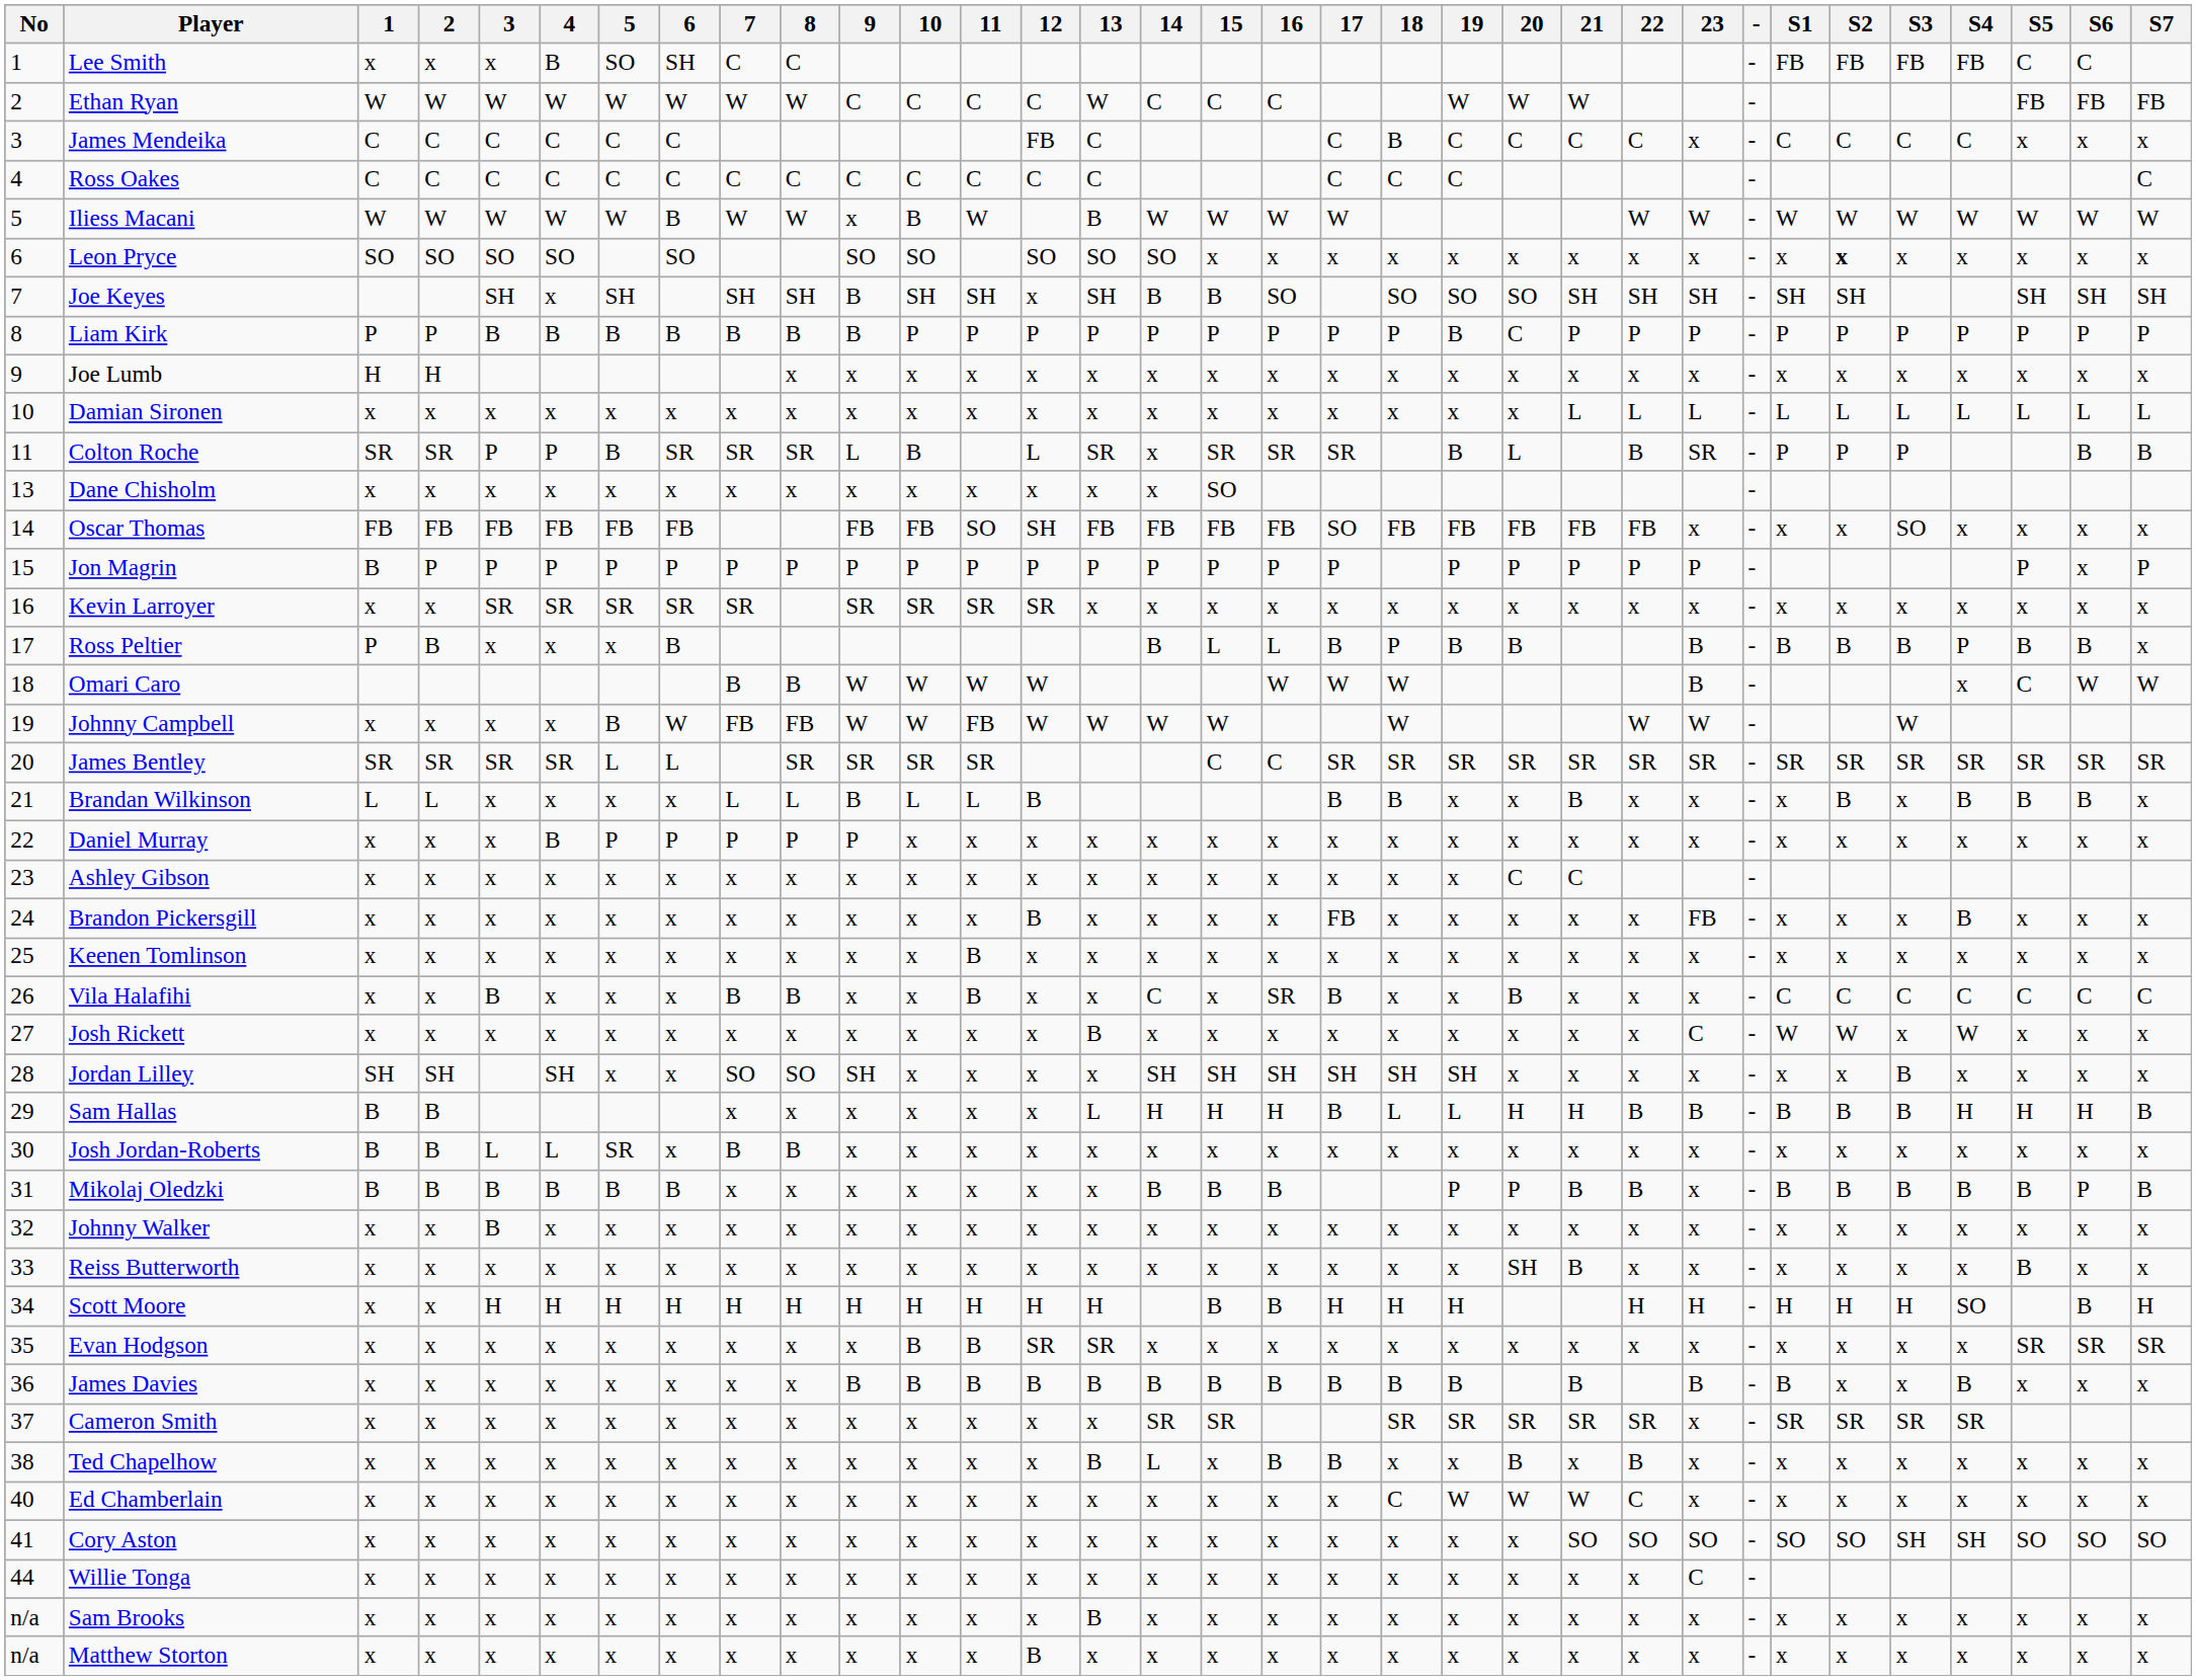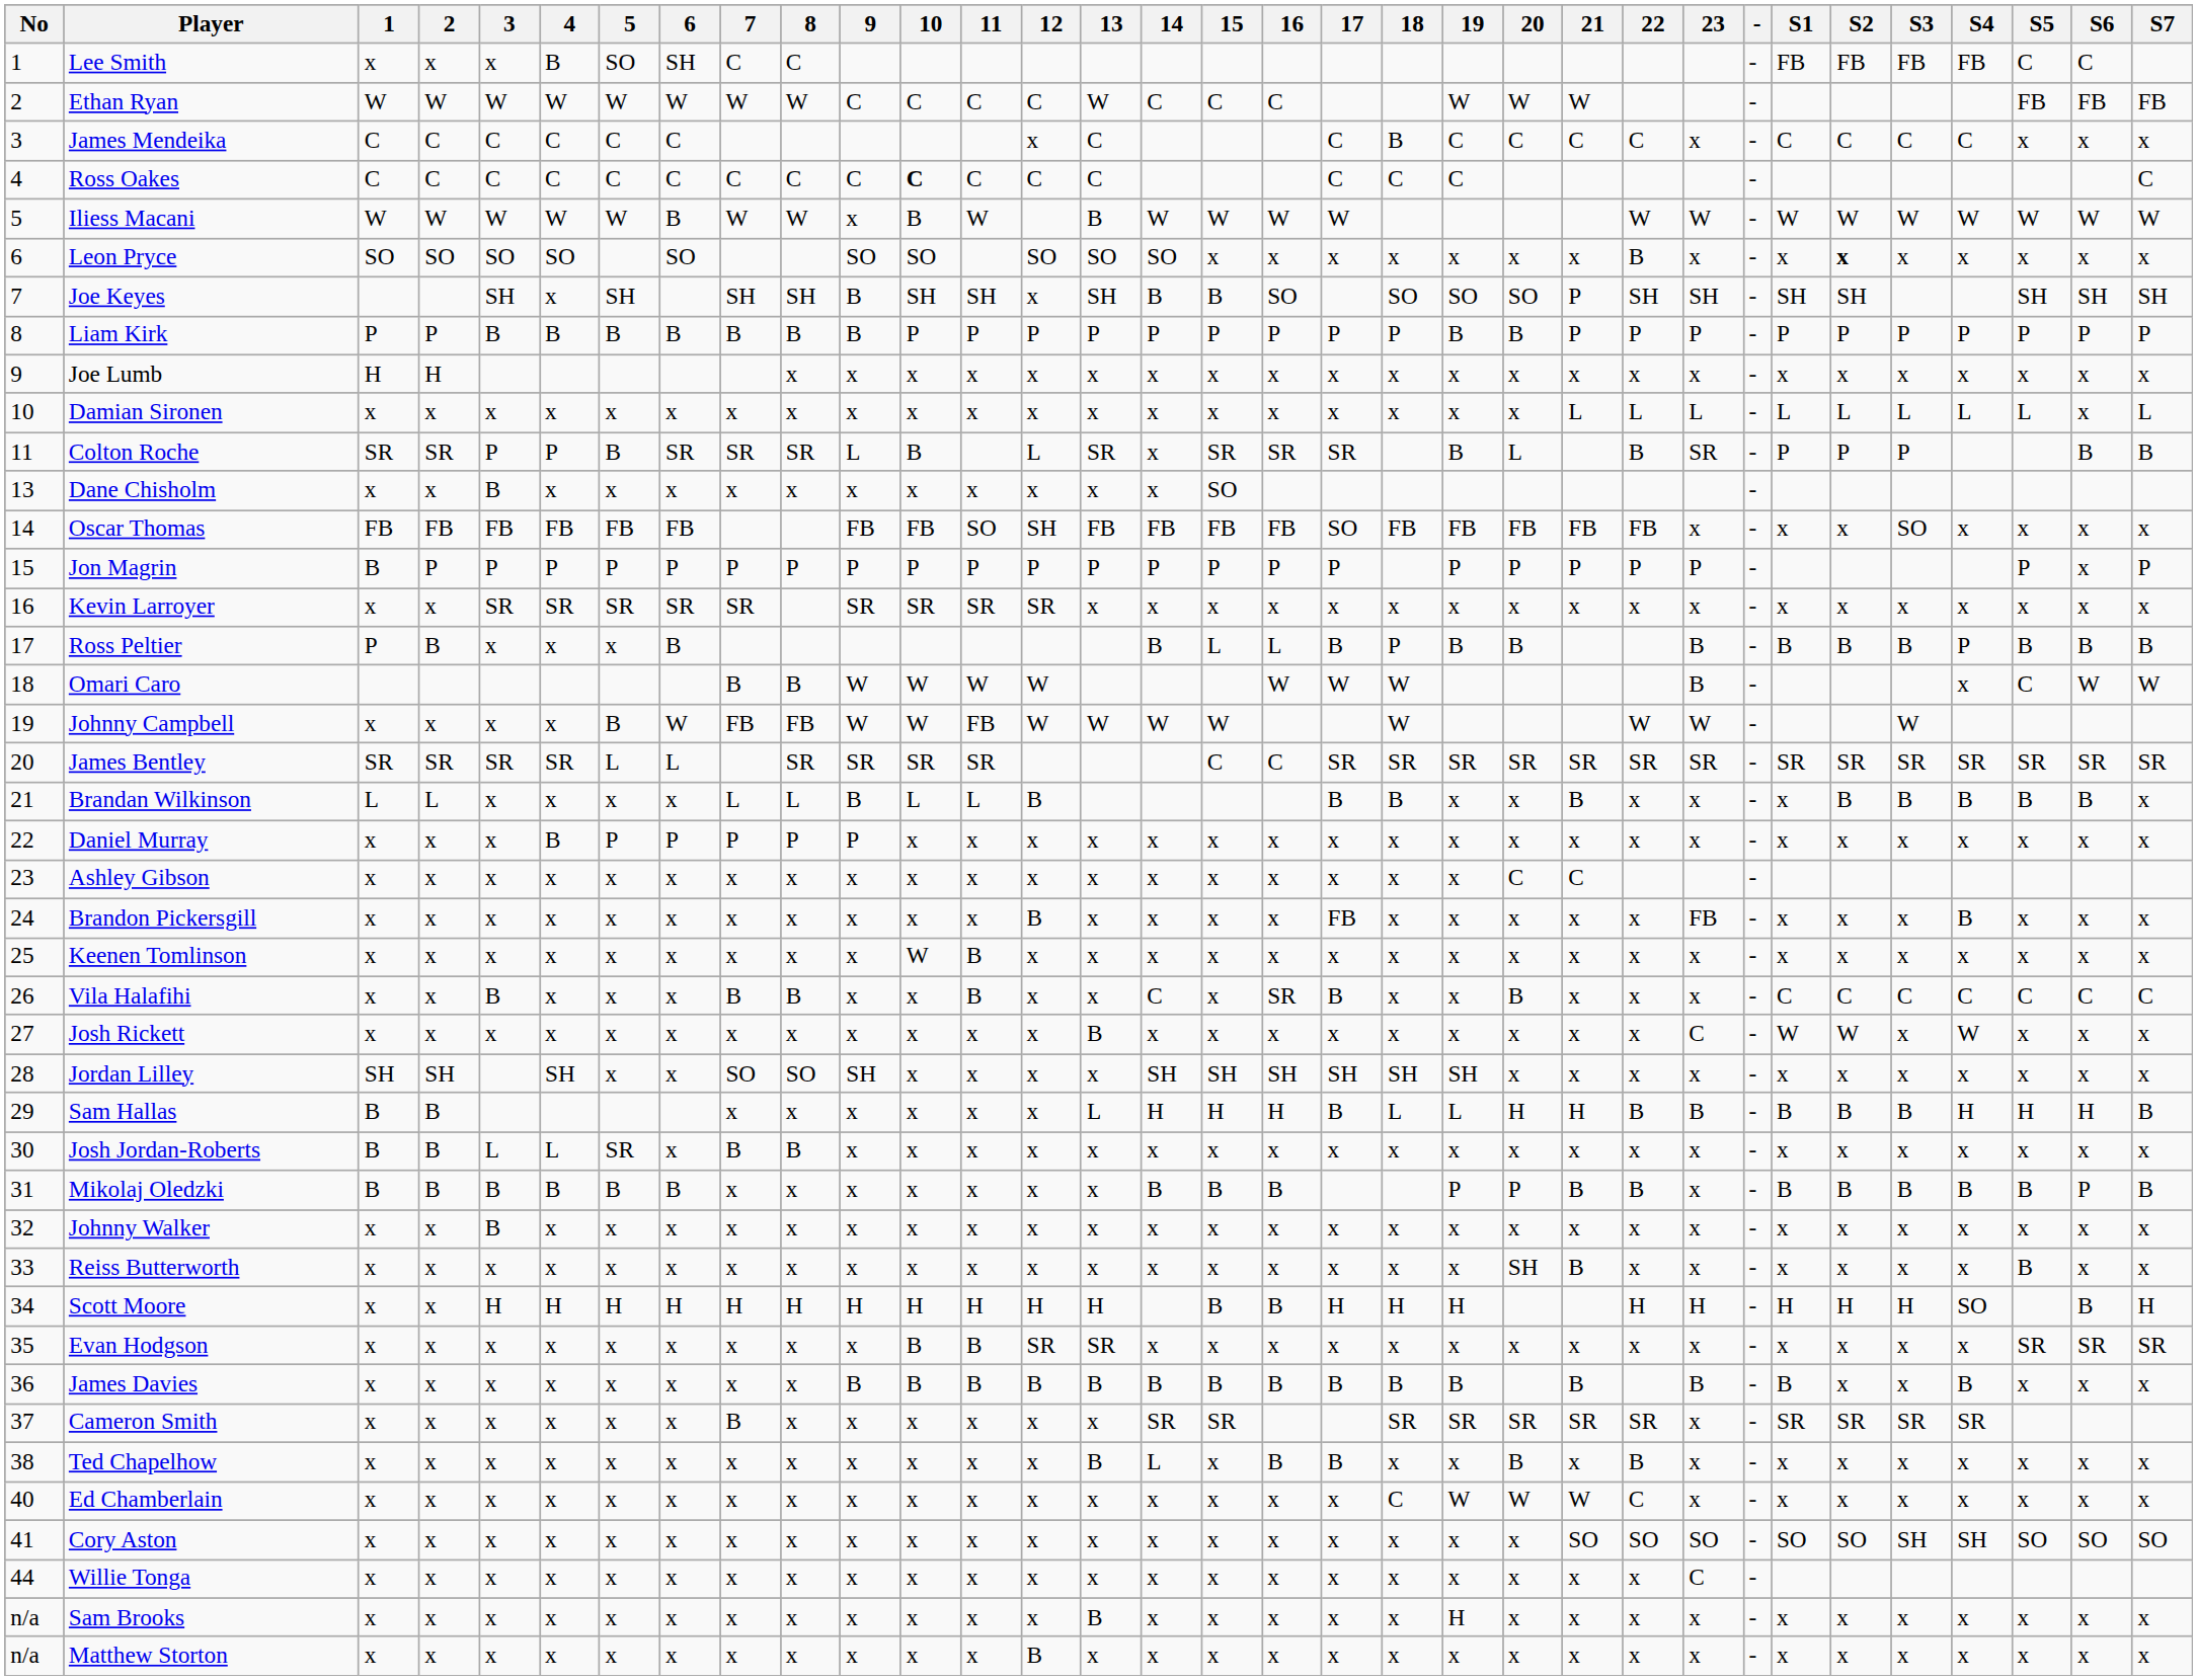James Mendeika | 12: FB -> x
Ross Oakes | 10: normal -> bold
Leon Pryce | 22: x -> B
Joe Keyes | 21: SH -> P
Liam Kirk | 20: C -> B
Damian Sironen | S6: L -> x
Dane Chisholm | 3: x -> B
Ross Peltier | S7: x -> B
Brandan Wilkinson | S3: x -> B
Keenen Tomlinson | 10: x -> W
Jordan Lilley | S3: B -> x
Cameron Smith | 7: x -> B
Sam Brooks | 19: x -> H
